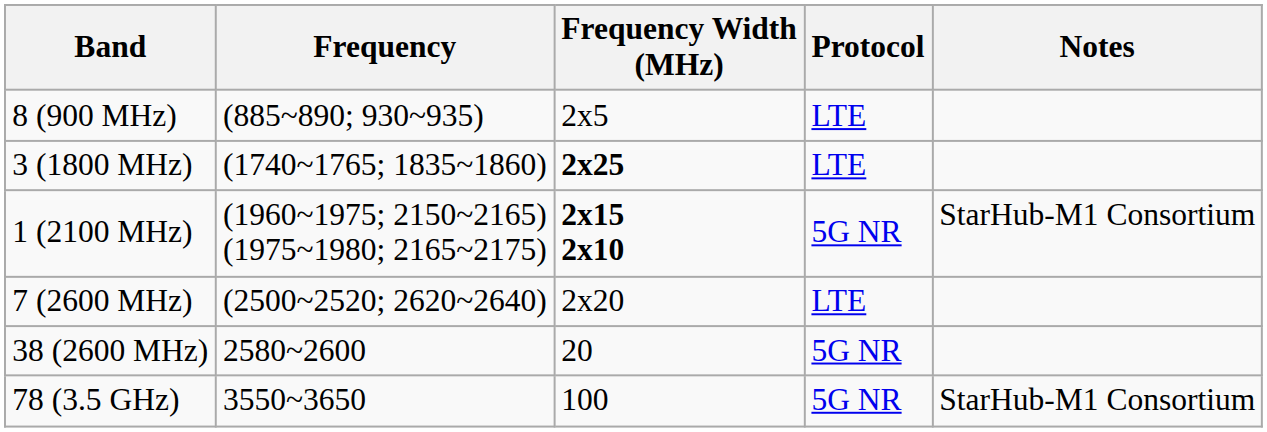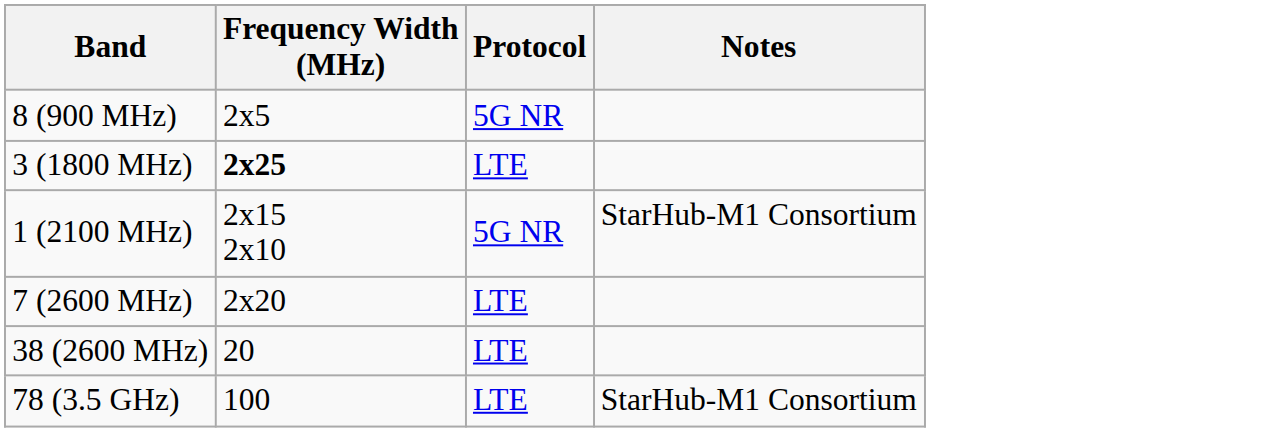- column: Frequency | (885~890; 930~935) | (1740~1765; 1835~1860) | (1960~1975; 2150~2165) (1975~1980; 2165~2175) | (2500~2520; 2620~2640) | 2580~2600 | 3550~3650
8 (900 MHz) | Protocol: LTE -> 5G NR
1 (2100 MHz) | Frequency Width (MHz): bold -> normal
38 (2600 MHz) | Protocol: 5G NR -> LTE
78 (3.5 GHz) | Protocol: 5G NR -> LTE
